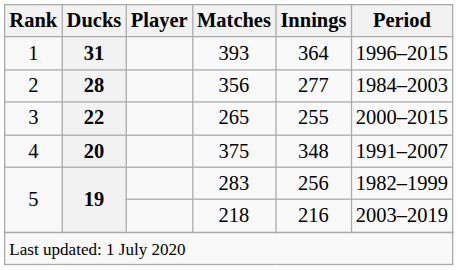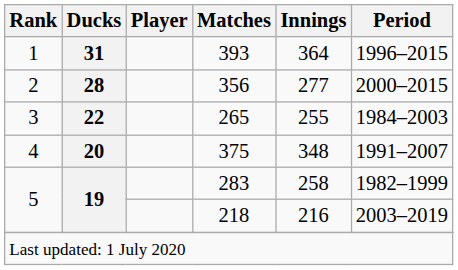356 | Period: 1984–2003 -> 2000–2015
265 | Period: 2000–2015 -> 1984–2003
283 | Innings: 256 -> 258
